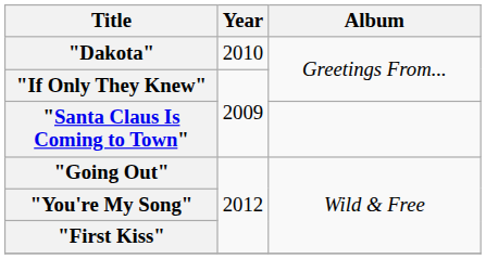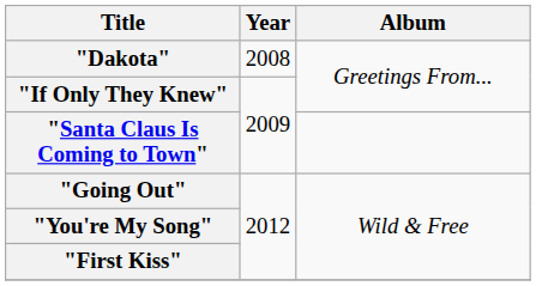"Dakota" | Year: 2010 -> 2008
